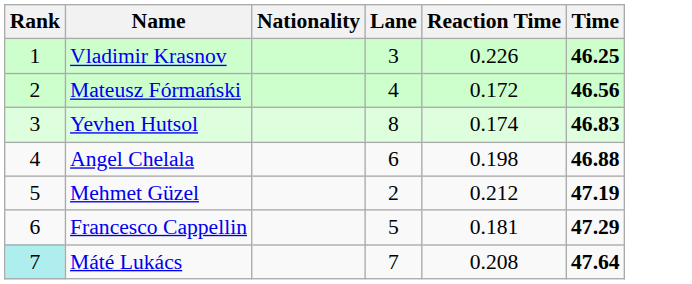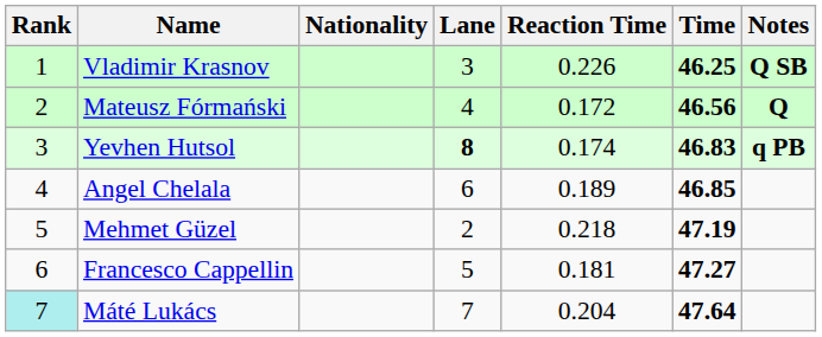+ column: Notes | Q SB | Q | q PB
Yevhen Hutsol | Lane: normal -> bold
Angel Chelala | Reaction Time: 0.198 -> 0.189
Angel Chelala | Time: 46.88 -> 46.85
Mehmet Güzel | Reaction Time: 0.212 -> 0.218
Francesco Cappellin | Time: 47.29 -> 47.27
Máté Lukács | Reaction Time: 0.208 -> 0.204
